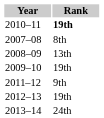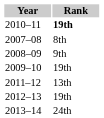2008–09 | Rank: 13th -> 9th
2011–12 | Rank: 9th -> 13th
